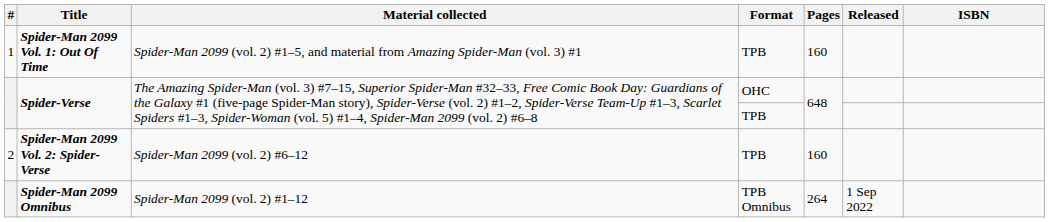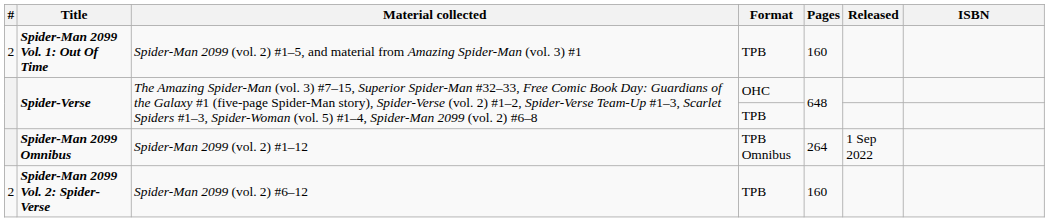Spider-Man 2099 Vol. 1: Out Of Time | #: 1 -> 2
rows swapped: Spider-Man 2099 Vol. 2: Spider-Verse <-> Spider-Man 2099 Omnibus
